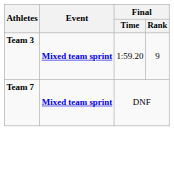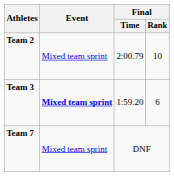+ row: Team 2 | Mixed team sprint | 2:00.79 | 10
Team 3 | Final / Rank: 9 -> 6
Team 7 | Event: bold -> normal
